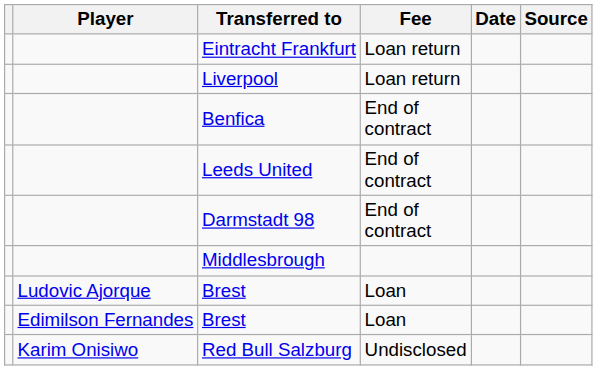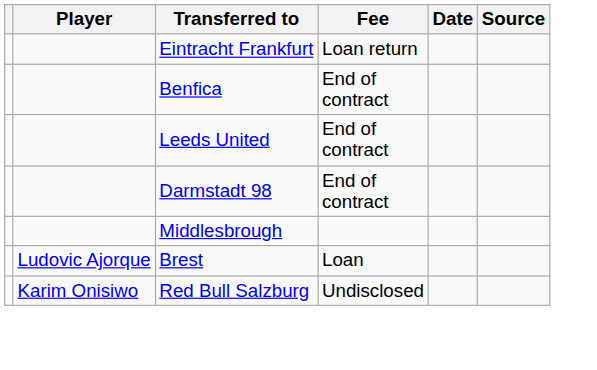- row: Liverpool | Loan return
- row: Edimilson Fernandes | Brest | Loan
